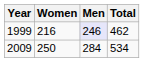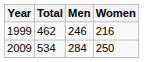columns swapped: Total <-> Women
1999 | Men: lavender background -> no background
